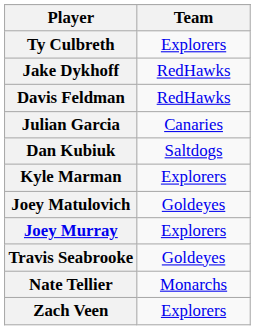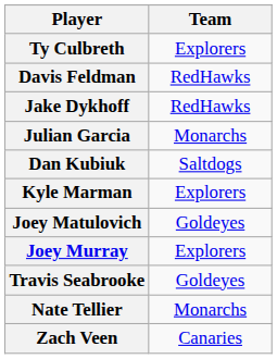rows swapped: Jake Dykhoff <-> Davis Feldman
Julian Garcia | Team: Canaries -> Monarchs
Zach Veen | Team: Explorers -> Canaries
